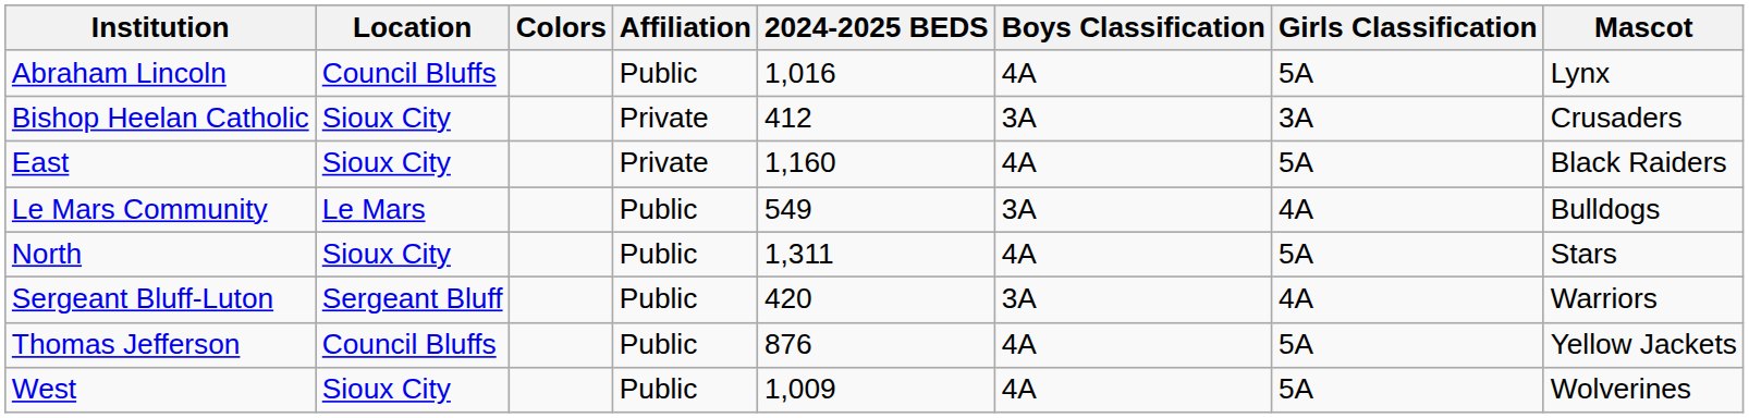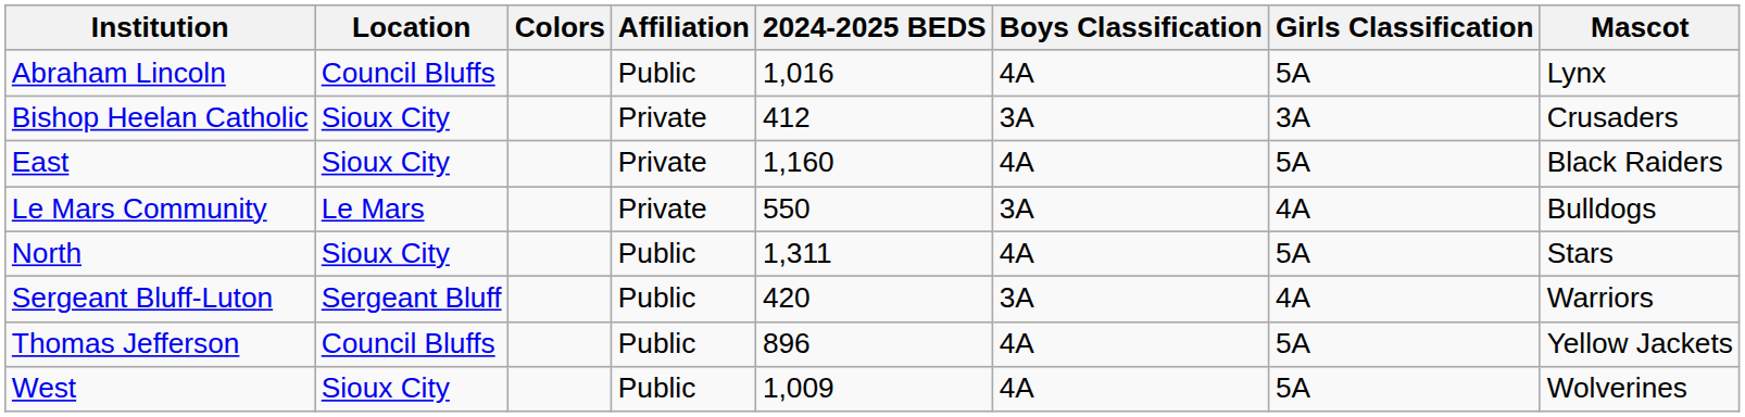Le Mars Community | Affiliation: Public -> Private
Le Mars Community | 2024-2025 BEDS: 549 -> 550
Thomas Jefferson | 2024-2025 BEDS: 876 -> 896
